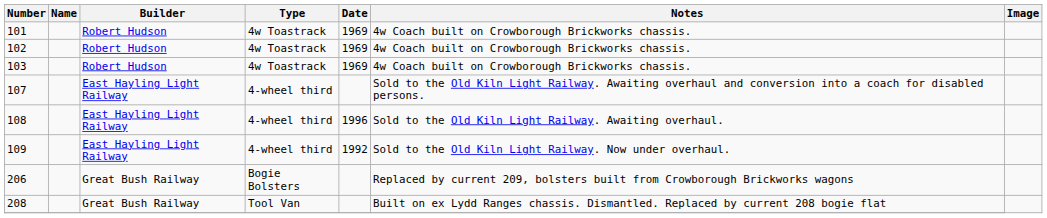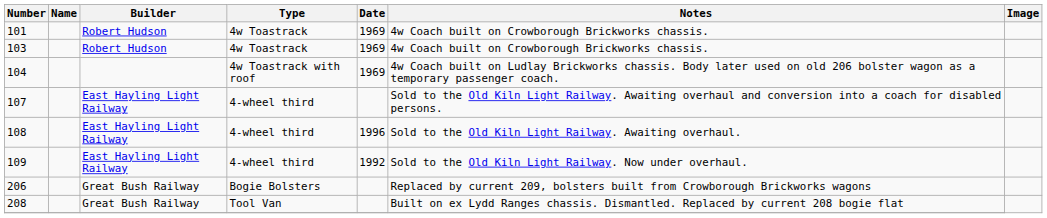- row: 102 | Robert Hudson | 4w Toastrack | 1969 | 4w Coach built on Crowborough Brickworks chassis.
+ row: 104 | 4w Toastrack with roof | 1969 | 4w Coach built on Ludlay Brickworks chassis. Body later used on old 206 bolster wagon as a temporary passenger coach.
